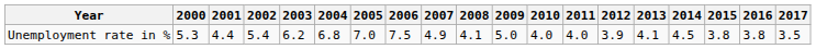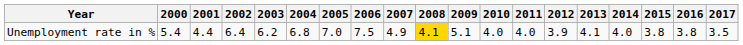Unemployment rate in % | 2000: 5.3 -> 5.4
Unemployment rate in % | 2002: 5.4 -> 6.4
Unemployment rate in % | 2008: no background -> gold background
Unemployment rate in % | 2009: 5.0 -> 5.1
Unemployment rate in % | 2014: 4.5 -> 4.0
